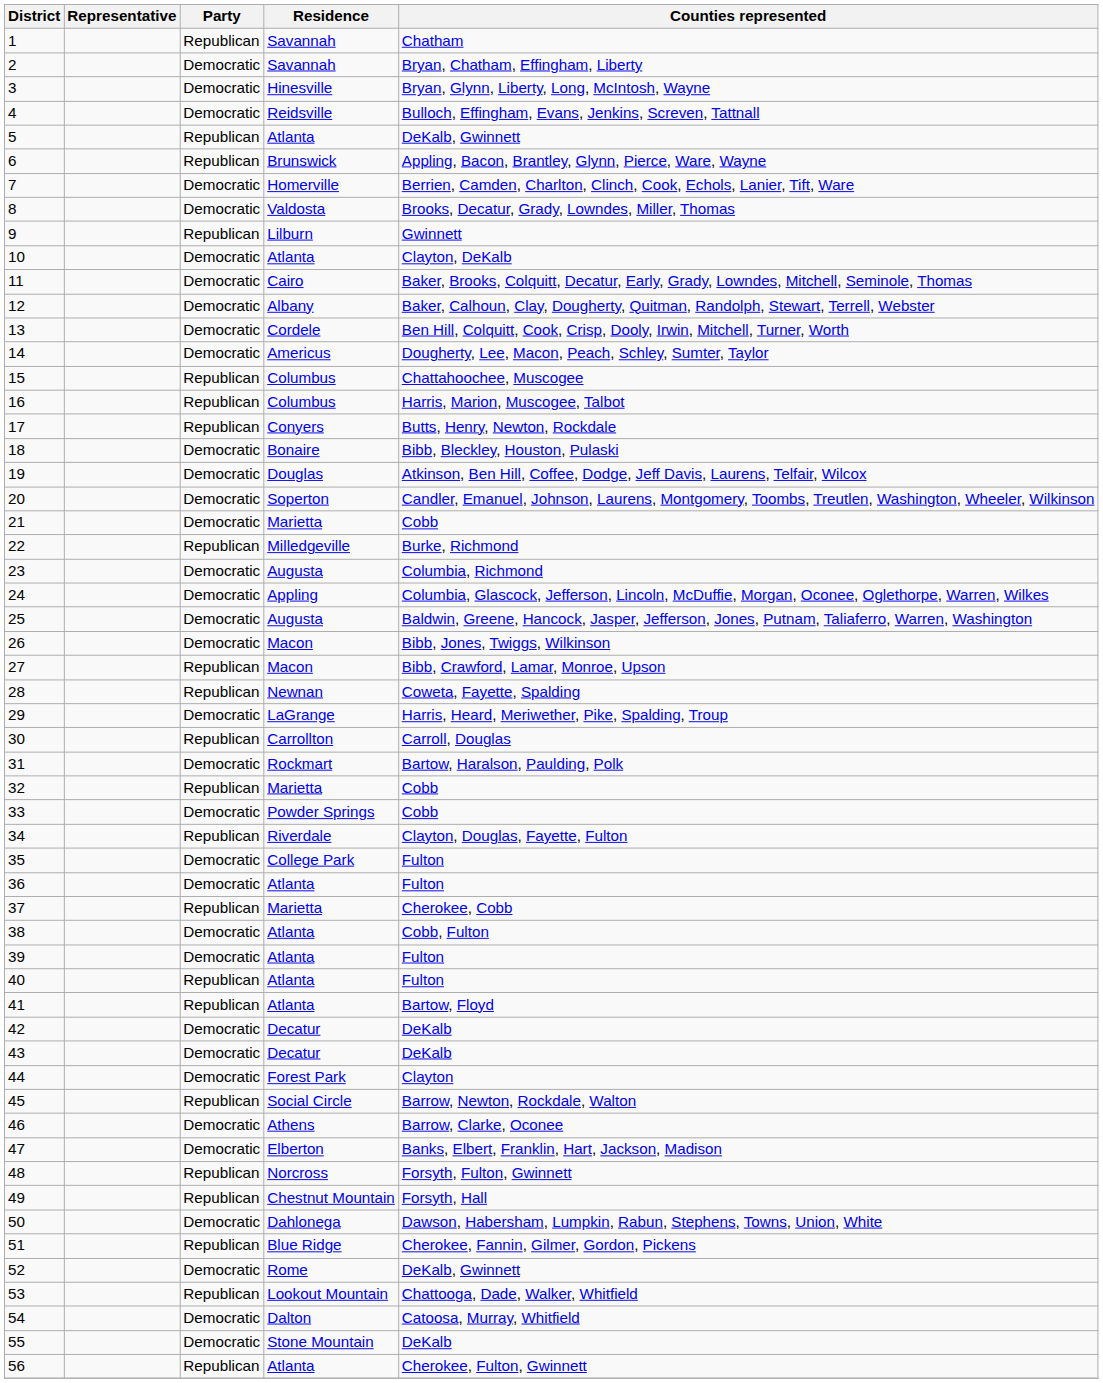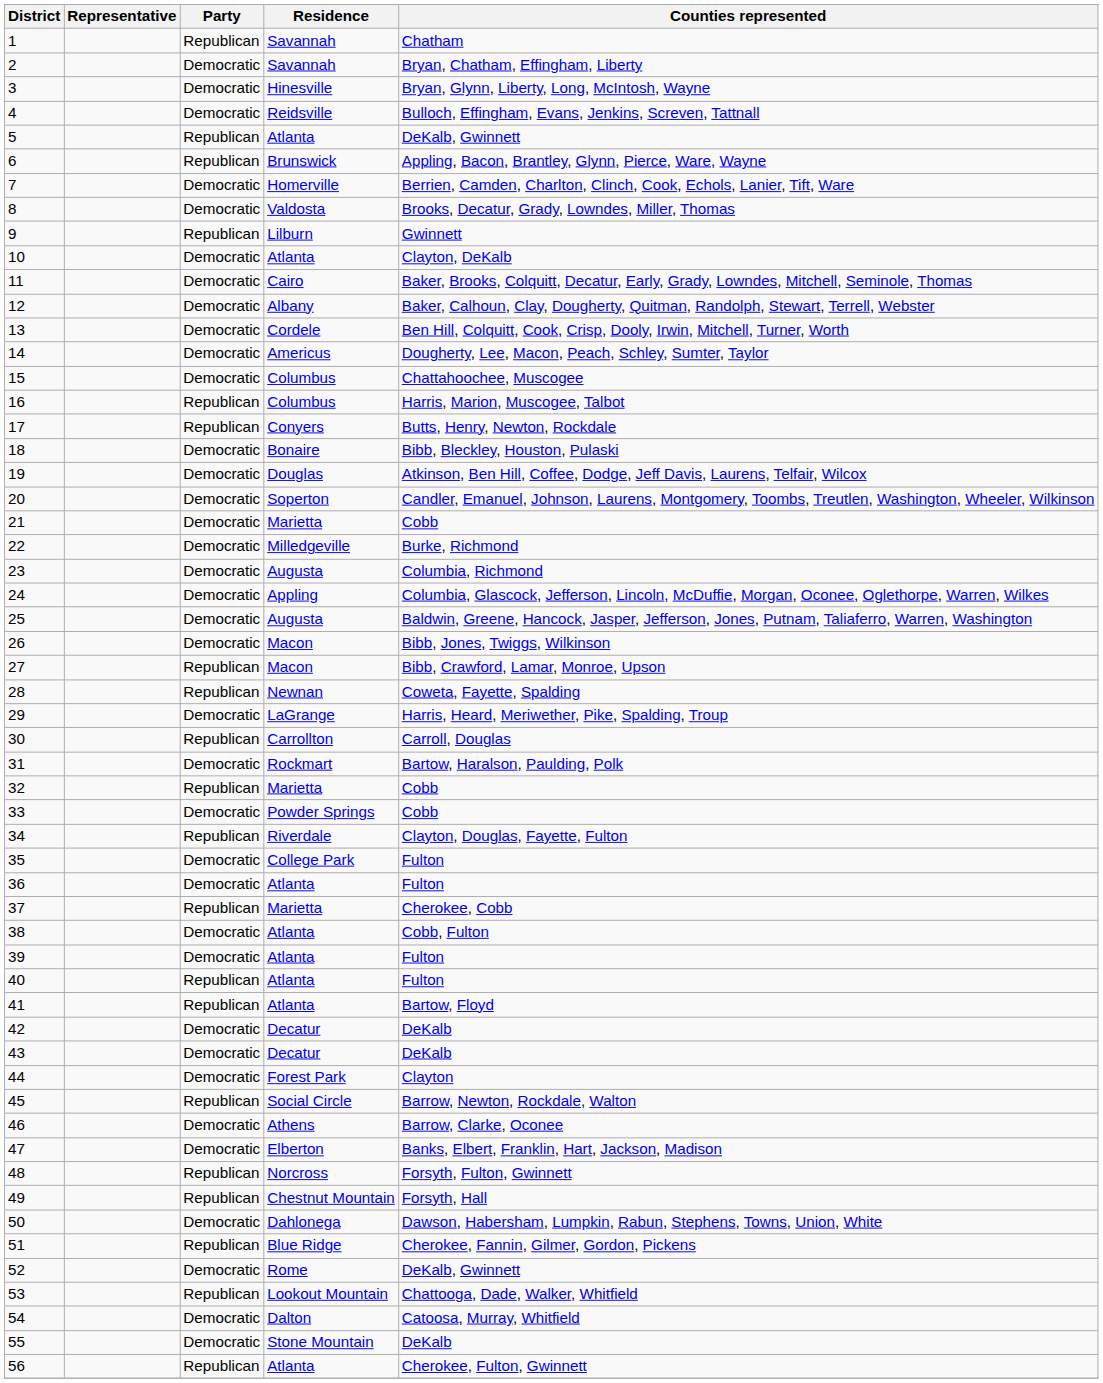15 | Party: Republican -> Democratic
22 | Party: Republican -> Democratic
